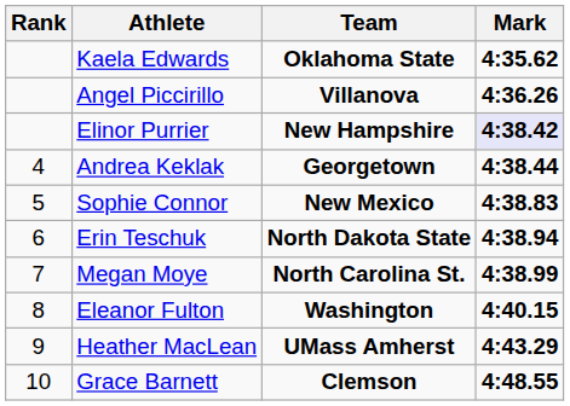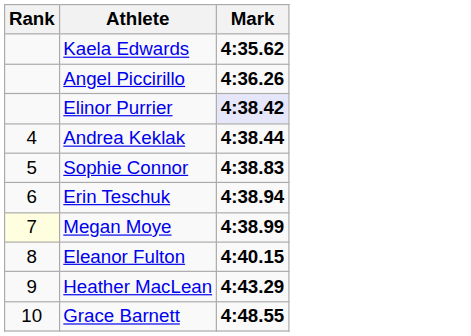- column: Team | Oklahoma State | Villanova | New Hampshire | Georgetown | New Mexico | North Dakota State | North Carolina St. | Washington | UMass Amherst | Clemson
Megan Moye | Rank: no background -> lightyellow background
